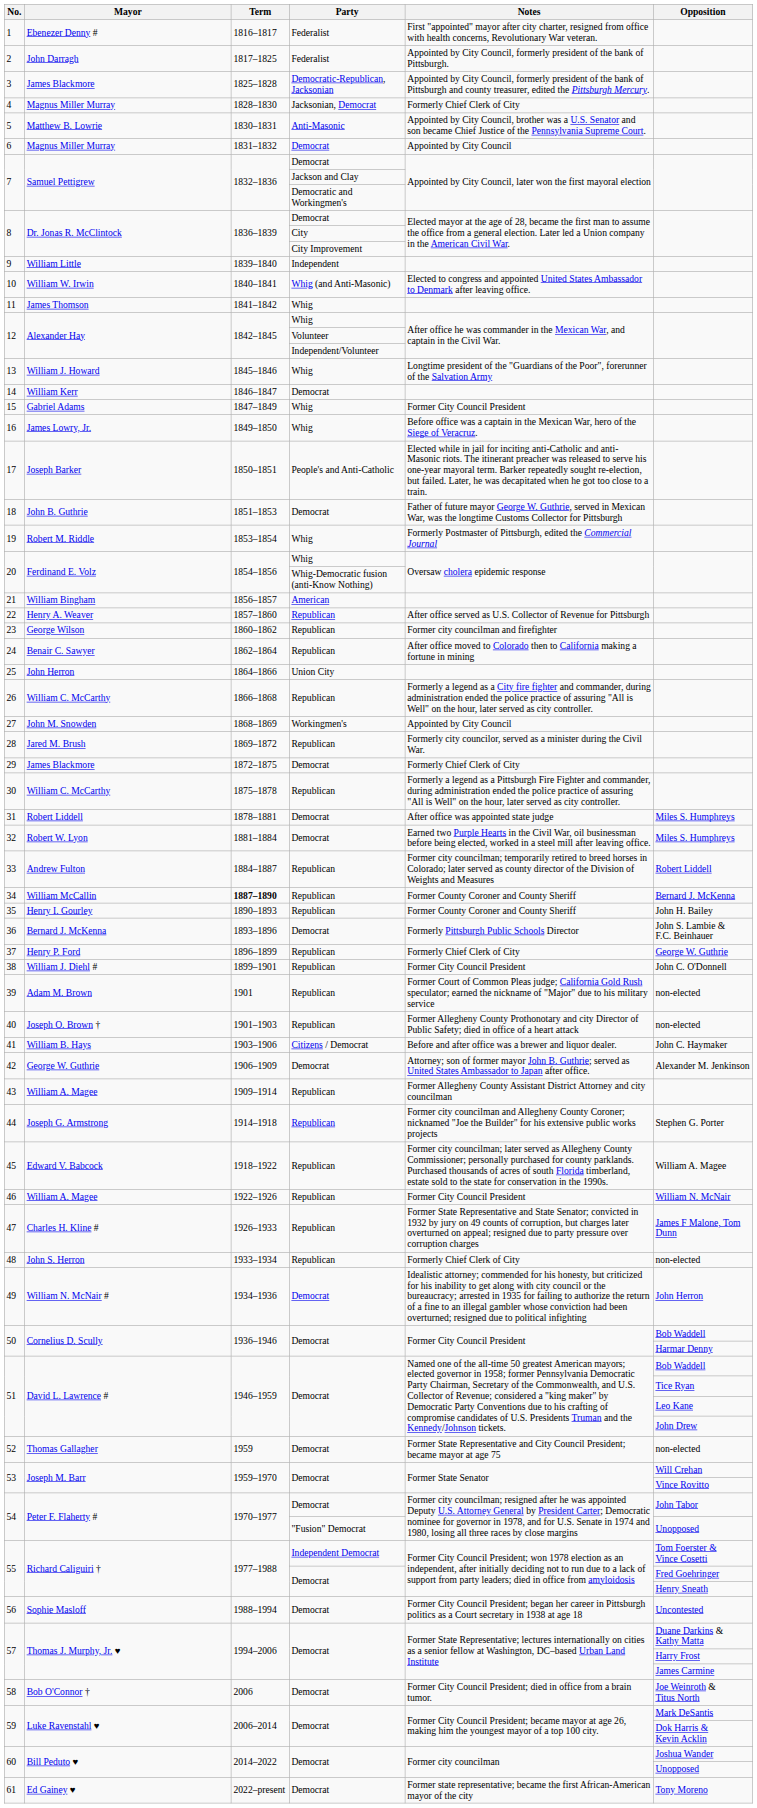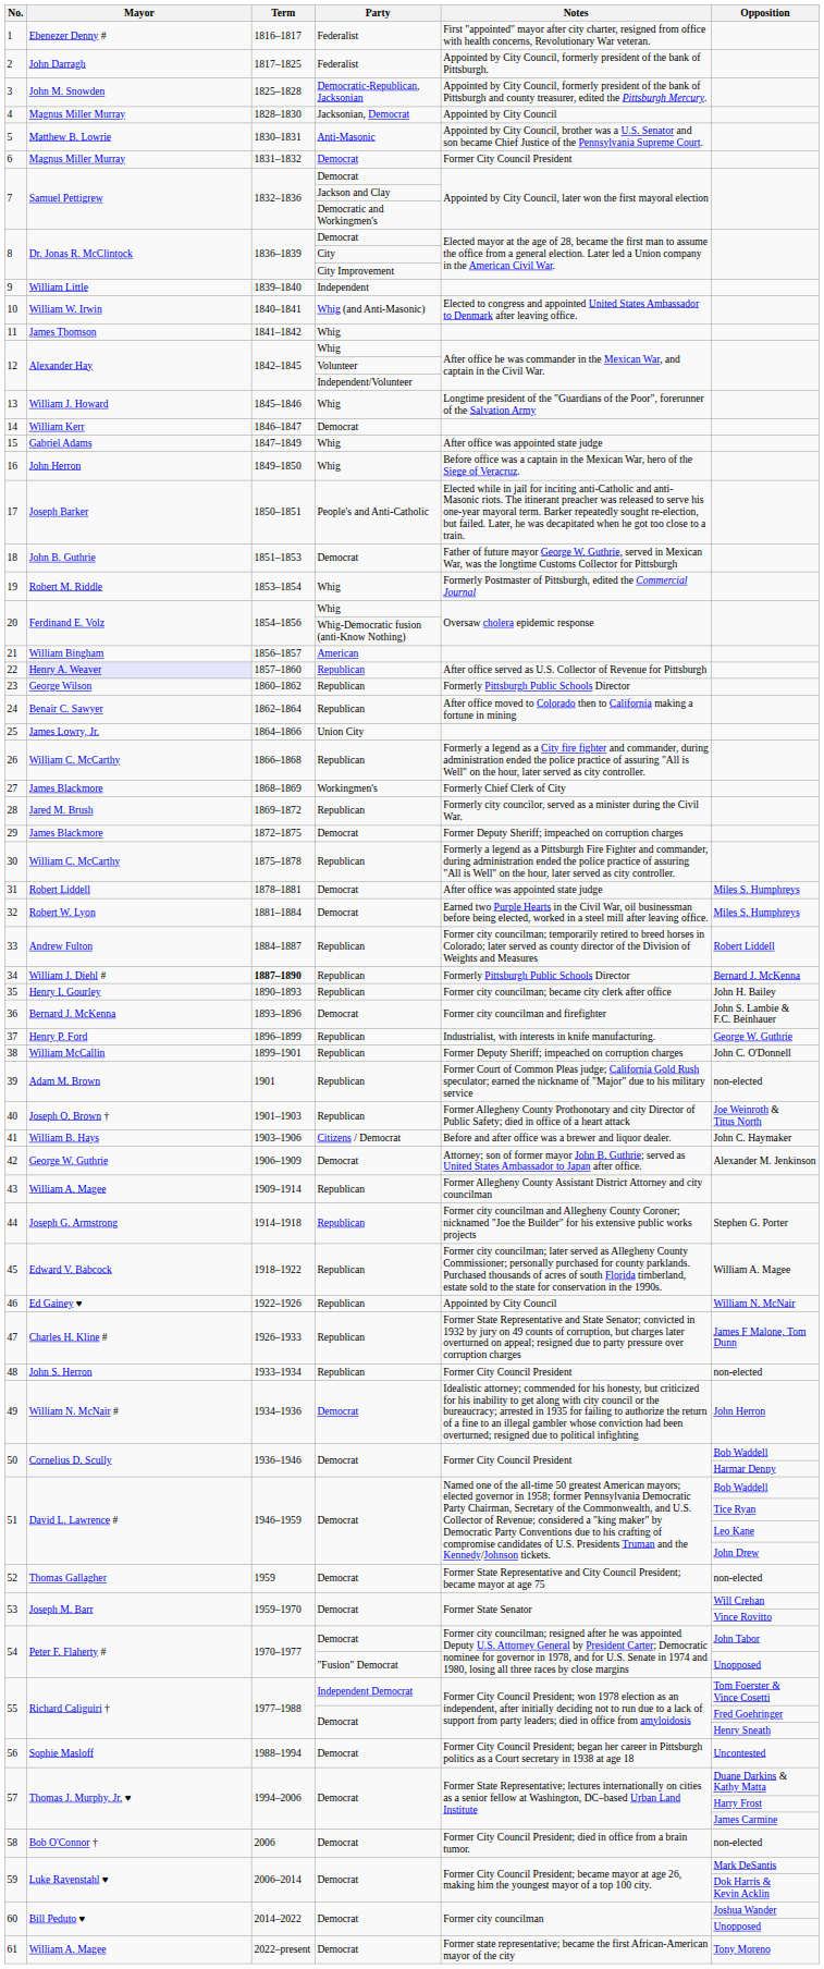3 | Mayor: James Blackmore -> John M. Snowden
4 | Notes: Formerly Chief Clerk of City -> Appointed by City Council
6 | Notes: Appointed by City Council -> Former City Council President
15 | Notes: Former City Council President -> After office was appointed state judge
16 | Mayor: James Lowry, Jr. -> John Herron
22 | Mayor: no background -> lavender background
23 | Notes: Former city councilman and firefighter -> Formerly Pittsburgh Public Schools Director
25 | Mayor: John Herron -> James Lowry, Jr.
27 | Mayor: John M. Snowden -> James Blackmore
27 | Notes: Appointed by City Council -> Formerly Chief Clerk of City
29 | Notes: Formerly Chief Clerk of City -> Former Deputy Sheriff; impeached on corruption charges
34 | Mayor: William McCallin -> William J. Diehl #
34 | Notes: Former County Coroner and County Sheriff -> Formerly Pittsburgh Public Schools Director
35 | Notes: Former County Coroner and County Sheriff -> Former city councilman; became city clerk after office
36 | Notes: Formerly Pittsburgh Public Schools Director -> Former city councilman and firefighter
37 | Notes: Formerly Chief Clerk of City -> Industrialist, with interests in knife manufacturing.
38 | Mayor: William J. Diehl # -> William McCallin
38 | Notes: Former City Council President -> Former Deputy Sheriff; impeached on corruption charges
40 | Opposition: non-elected -> Joe Weinroth & Titus North
46 | Mayor: William A. Magee -> Ed Gainey ♥
46 | Notes: Former City Council President -> Appointed by City Council
48 | Notes: Formerly Chief Clerk of City -> Former City Council President
58 | Opposition: Joe Weinroth & Titus North -> non-elected
61 | Mayor: Ed Gainey ♥ -> William A. Magee
